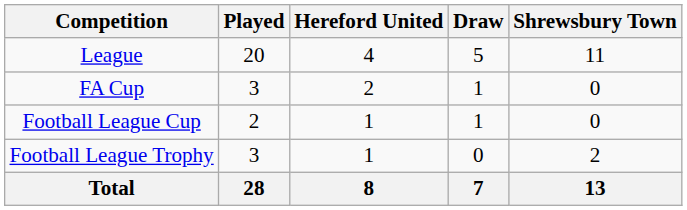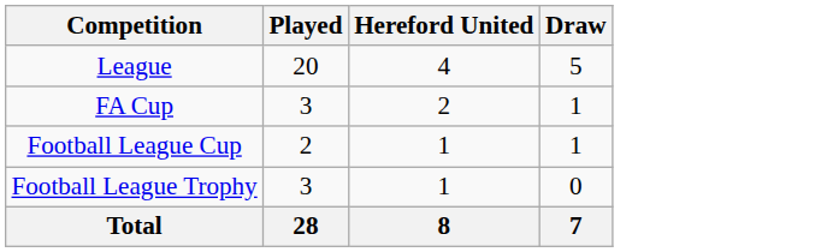- column: Shrewsbury Town | 11 | 0 | 0 | 2 | 13
